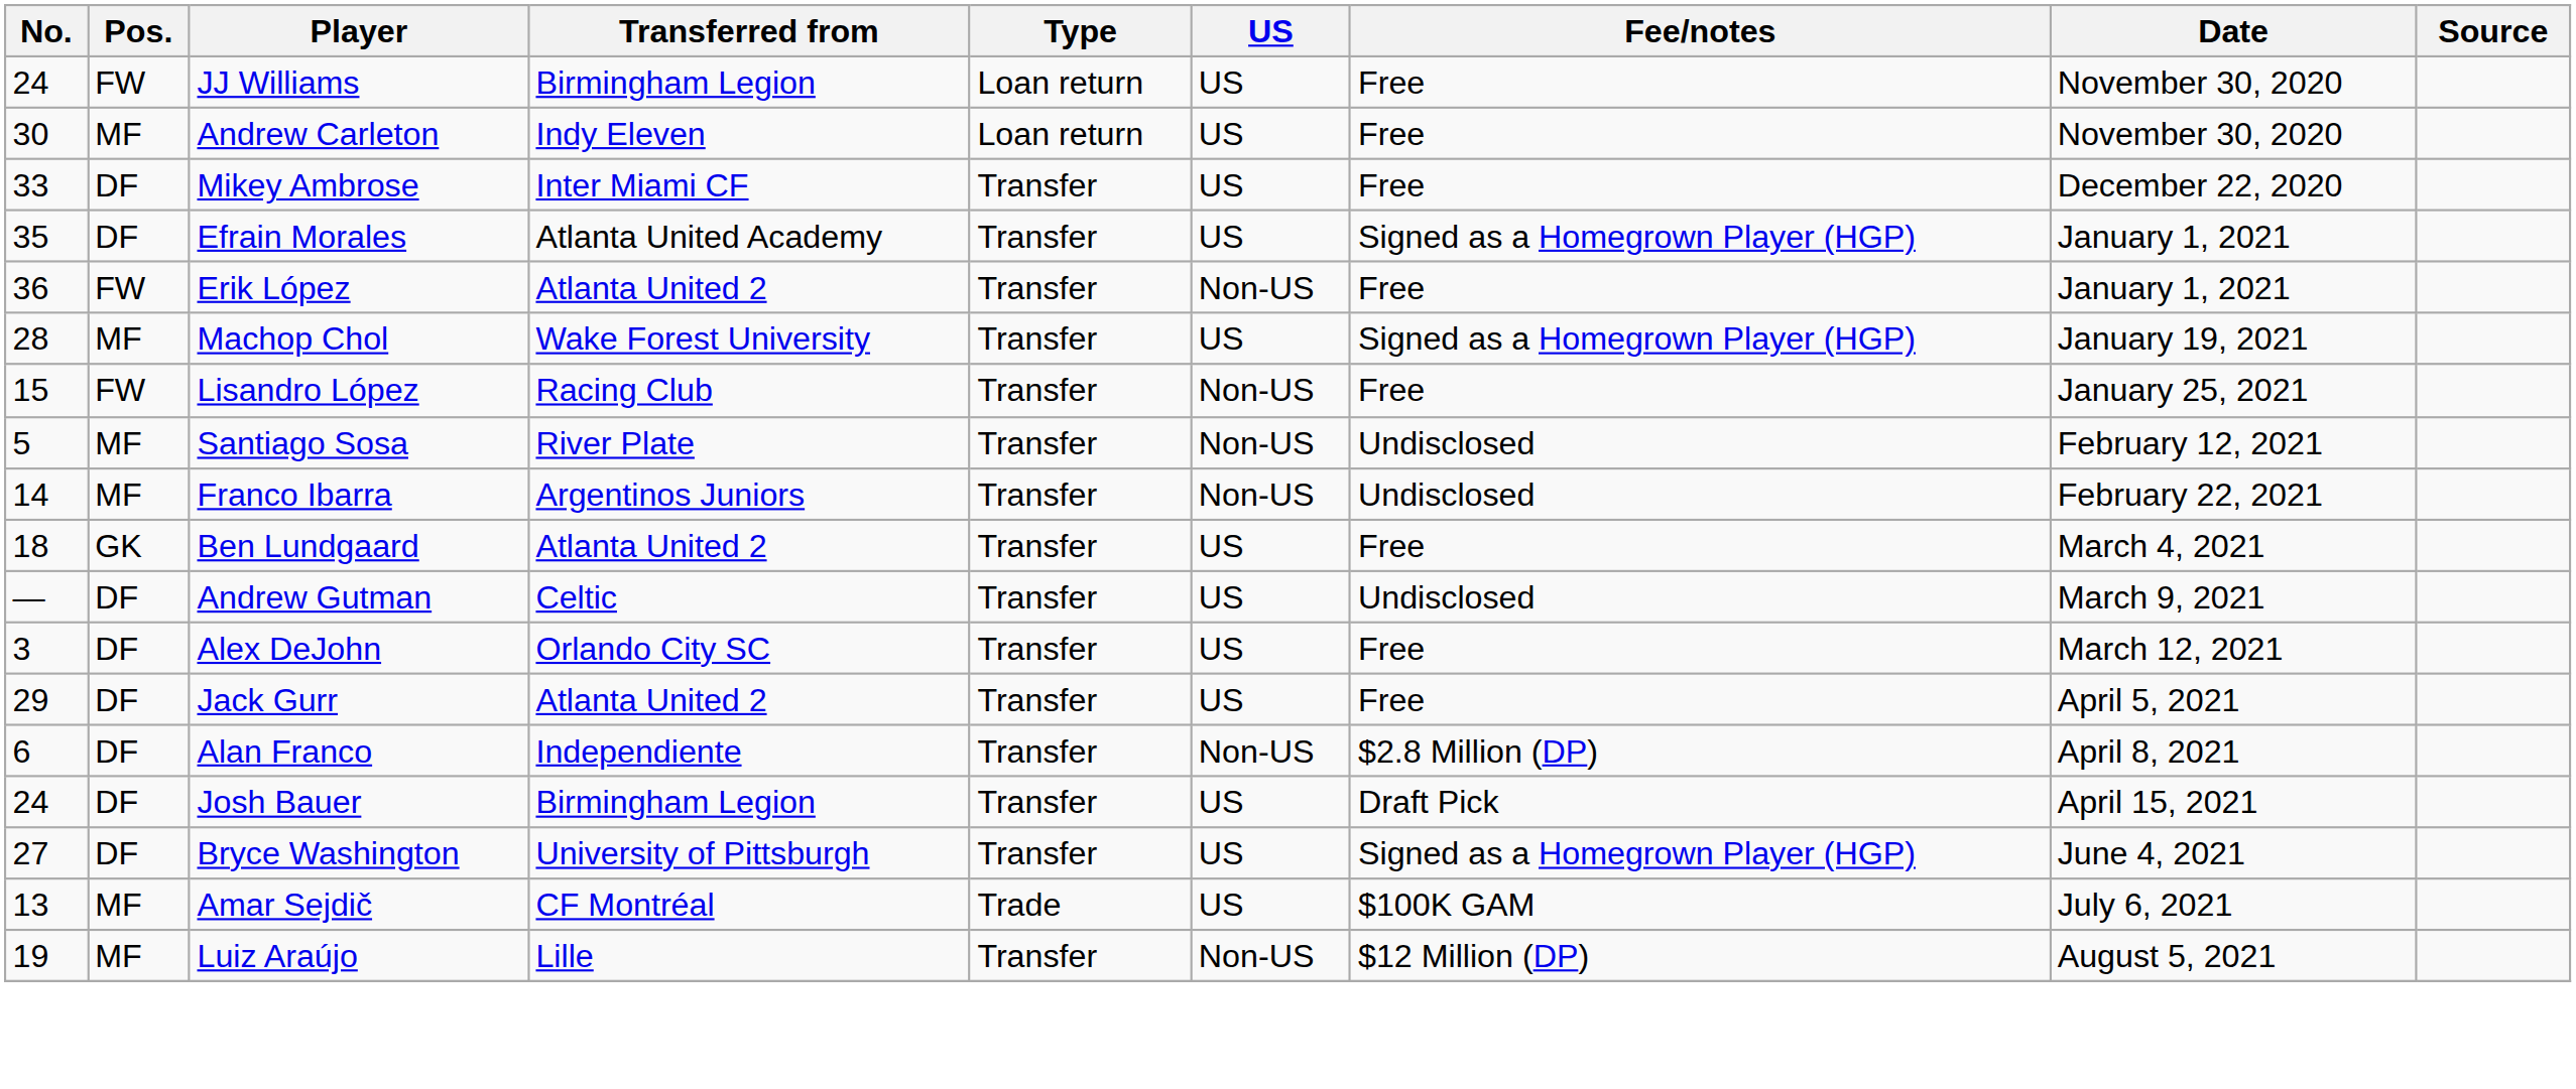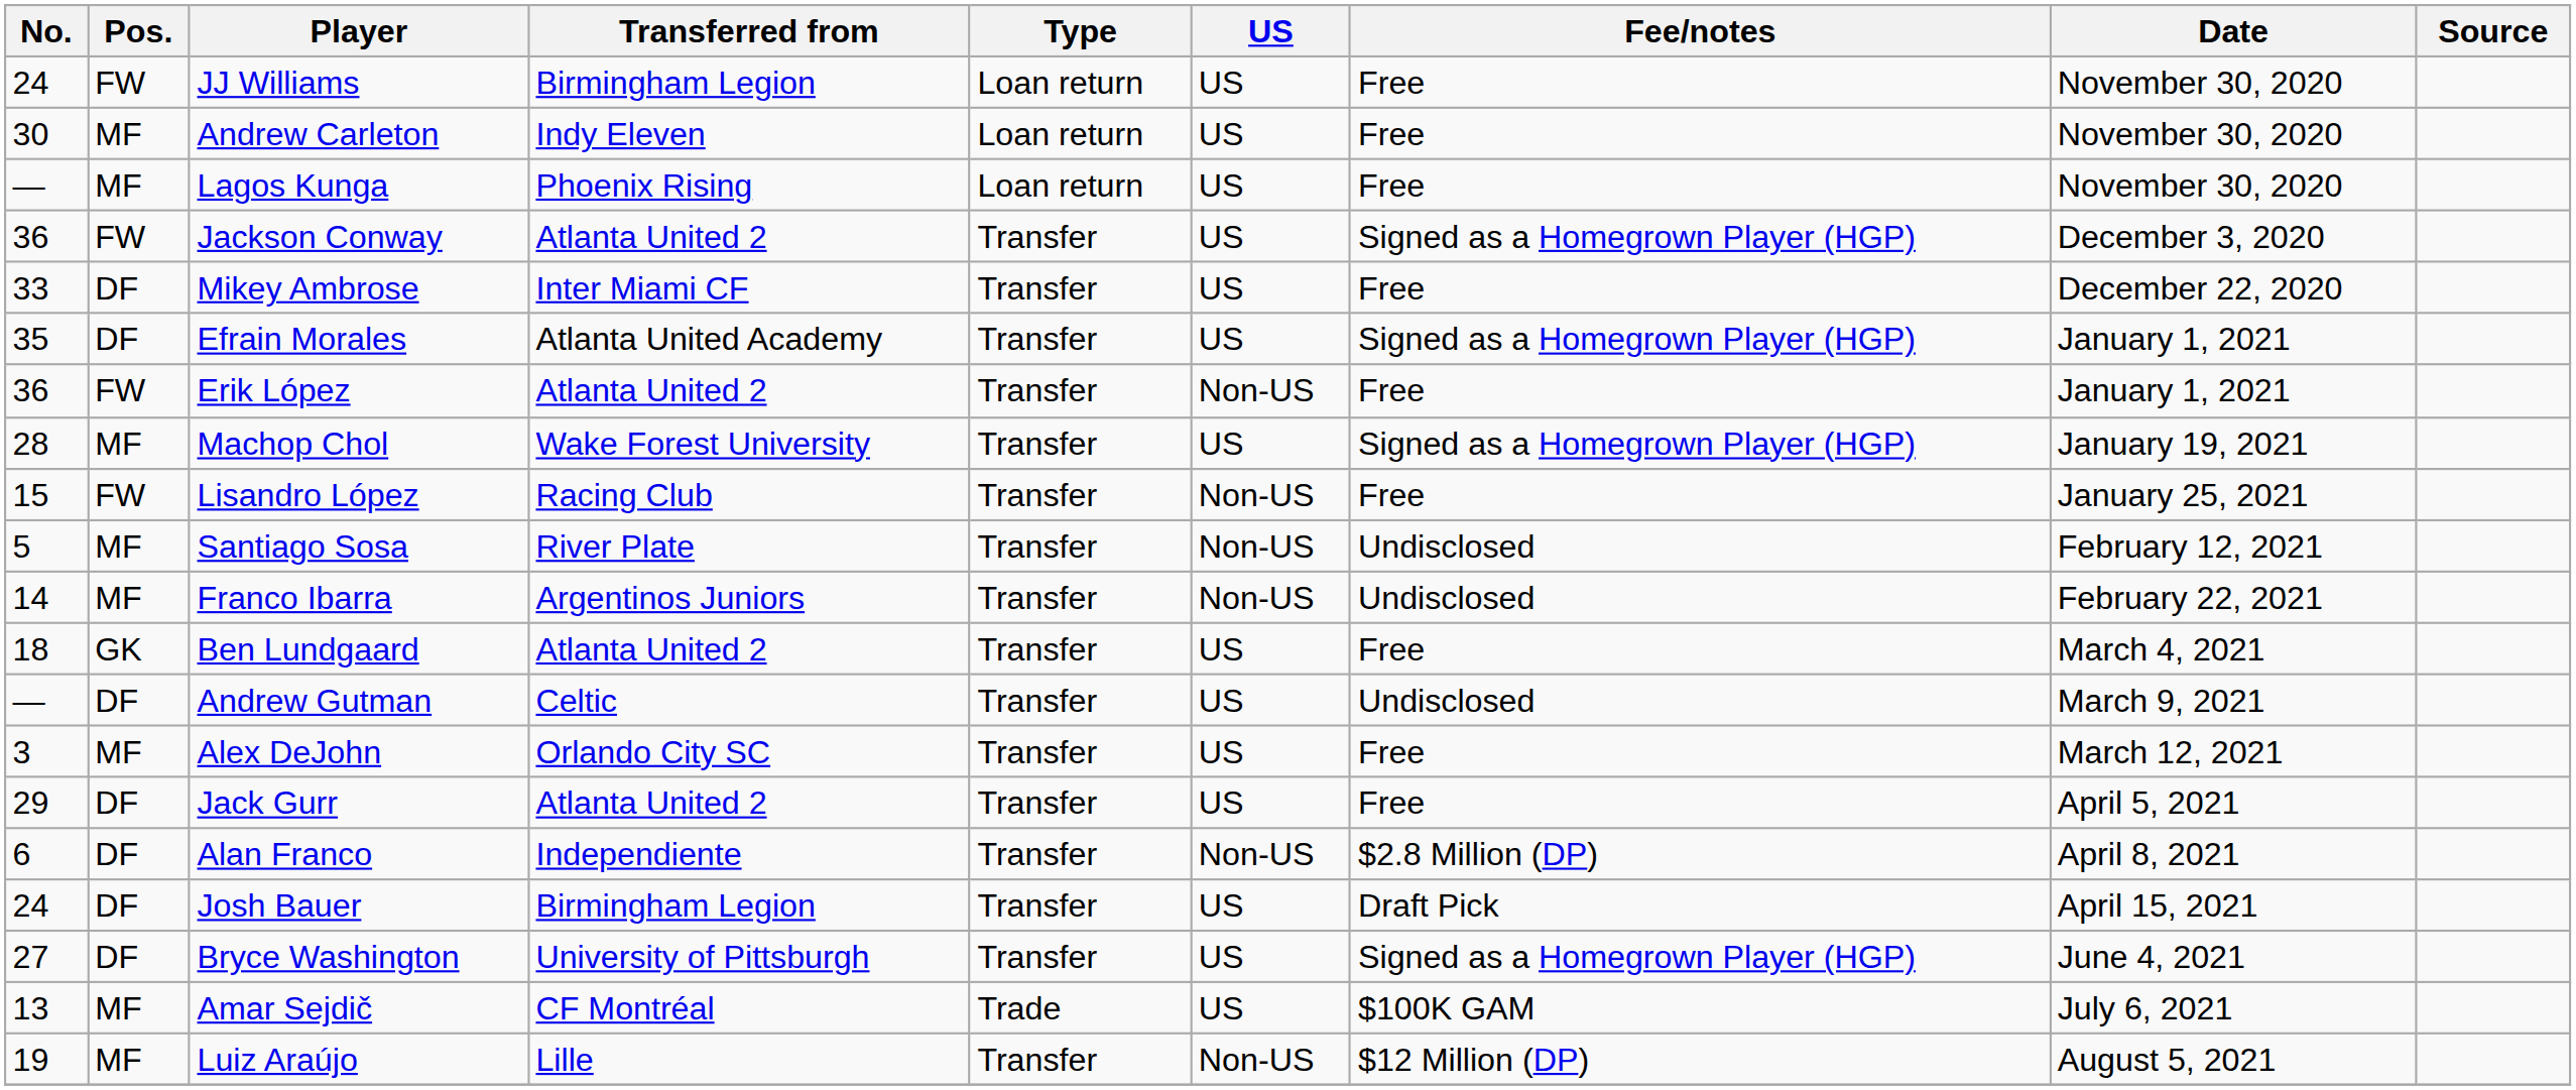+ row: — | MF | Lagos Kunga | Phoenix Rising | Loan return | US | Free | November 30, 2020
+ row: 36 | FW | Jackson Conway | Atlanta United 2 | Transfer | US | Signed as a Homegrown Player (HGP) | December 3, 2020
Alex DeJohn | Pos.: DF -> MF
